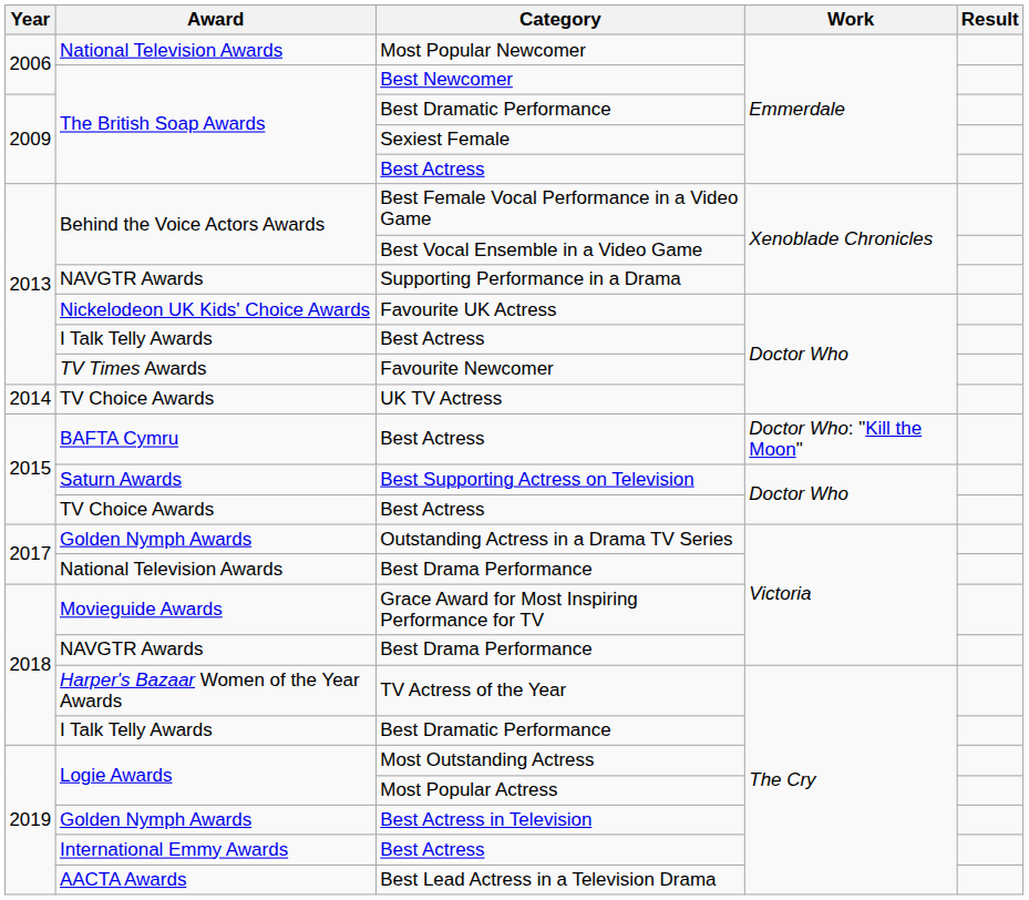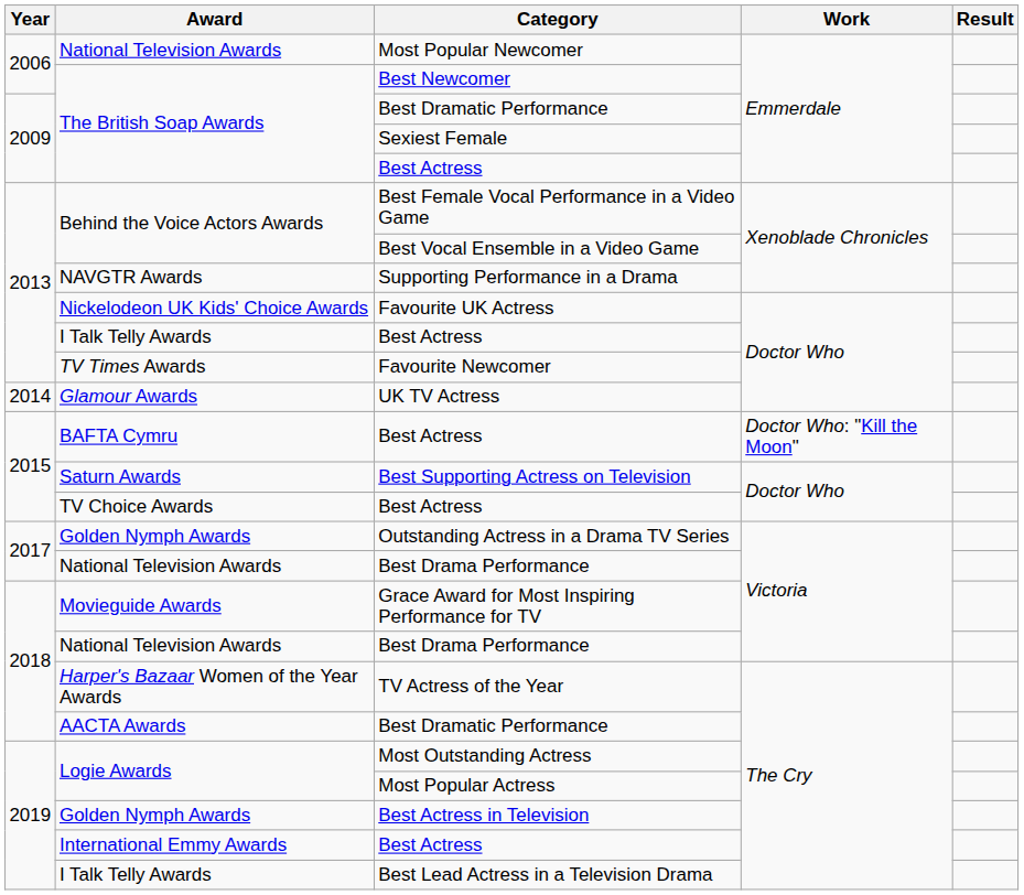UK TV Actress | Award: TV Choice Awards -> Glamour Awards
2018 / Best Drama Performance | Award: NAVGTR Awards -> National Television Awards
2018 / Best Dramatic Performance | Award: I Talk Telly Awards -> AACTA Awards
Best Lead Actress in a Television Drama | Award: AACTA Awards -> I Talk Telly Awards
